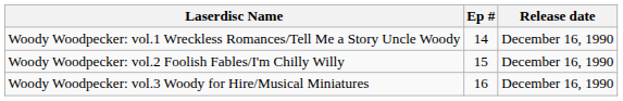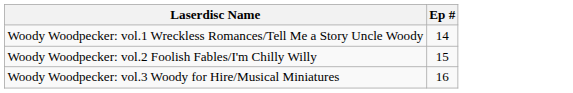- column: Release date | December 16, 1990 | December 16, 1990 | December 16, 1990
